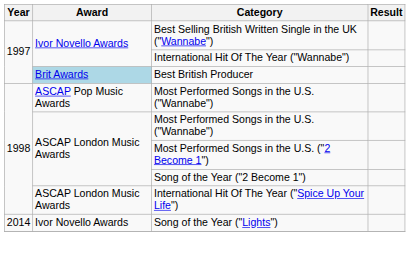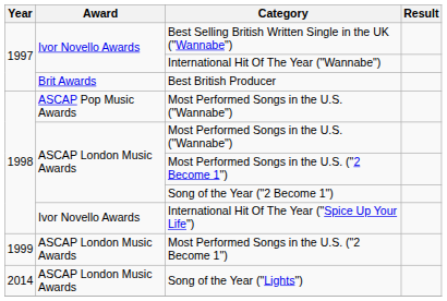Best British Producer | Award: lightblue background -> no background
International Hit Of The Year ("Spice Up Your Life") | Award: ASCAP London Music Awards -> Ivor Novello Awards
+ row: 1999 | ASCAP London Music Awards | Most Performed Songs in the U.S. ("2 Become 1")
Song of the Year ("Lights") | Award: Ivor Novello Awards -> ASCAP London Music Awards
